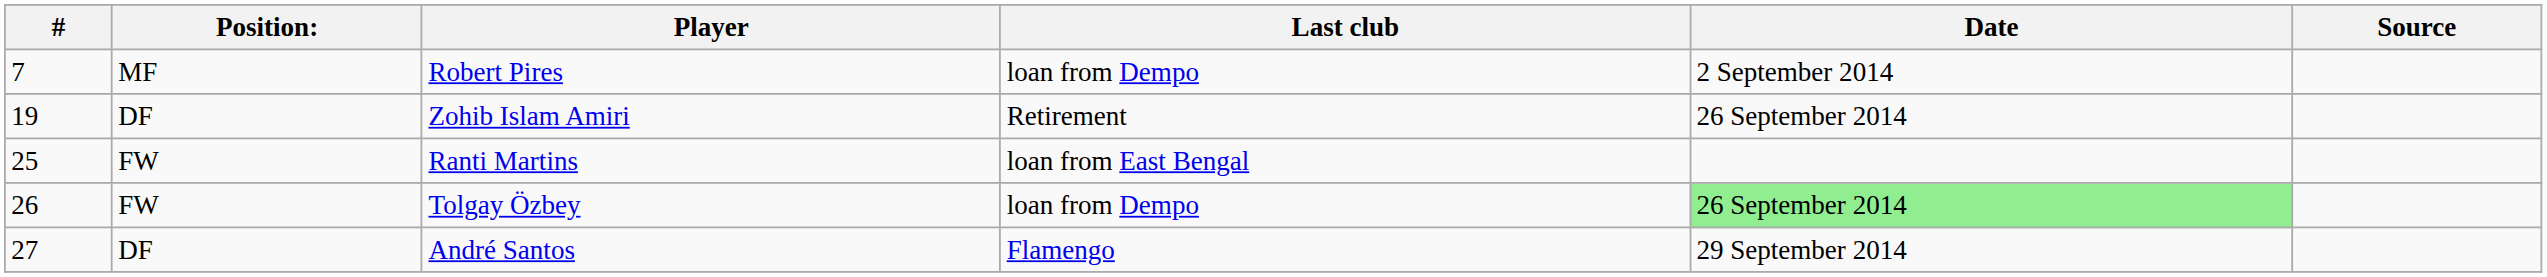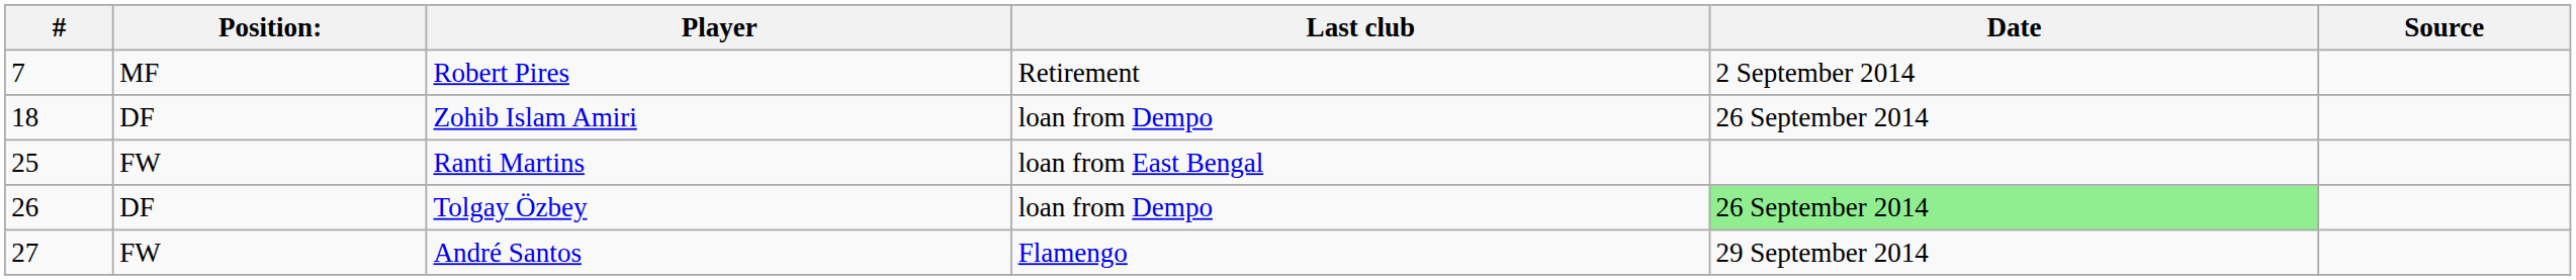Robert Pires | Last club: loan from Dempo -> Retirement
Zohib Islam Amiri | #: 19 -> 18
Zohib Islam Amiri | Last club: Retirement -> loan from Dempo
Tolgay Özbey | Position:: FW -> DF
André Santos | Position:: DF -> FW
